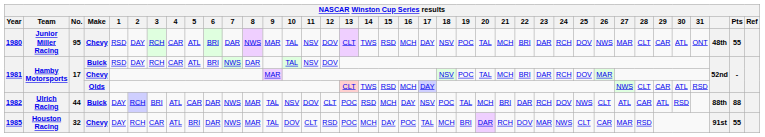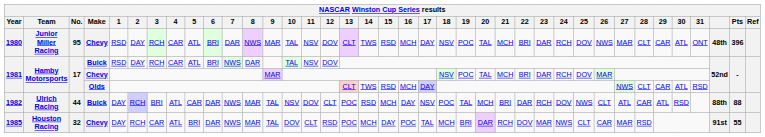1980 | Pts: 55 -> 396
